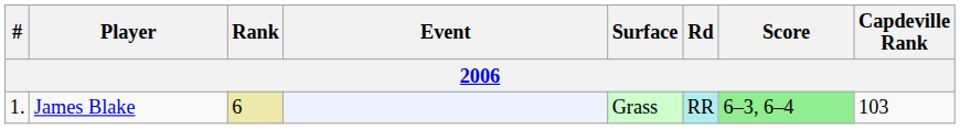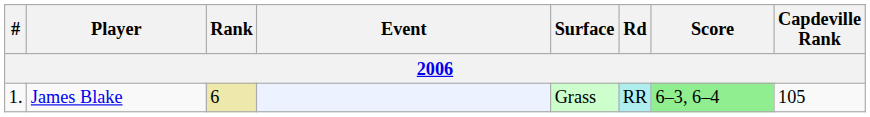James Blake | Capdeville Rank: 103 -> 105
